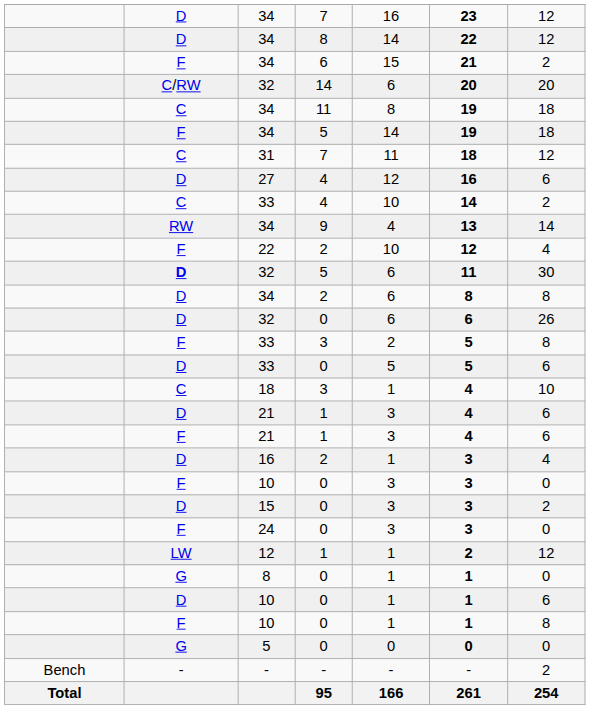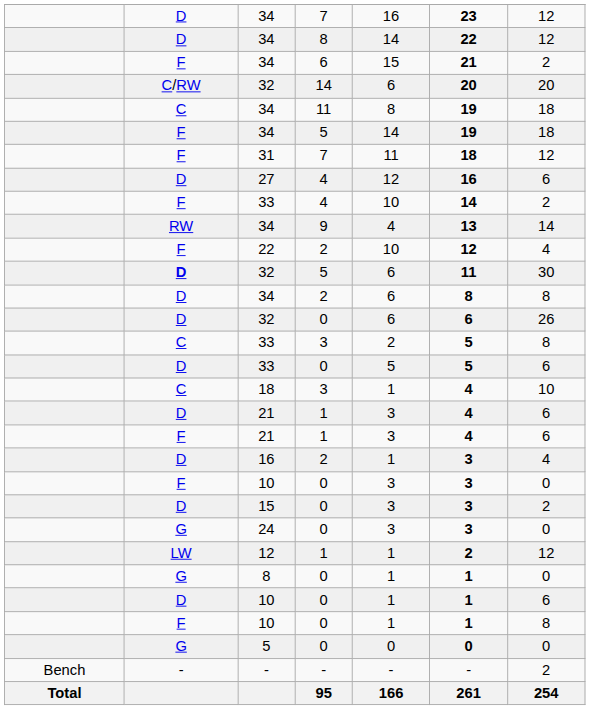31 | column 2: C -> F
33 / 4 | column 2: C -> F
33 / 3 | column 2: F -> C
24 | column 2: F -> G
